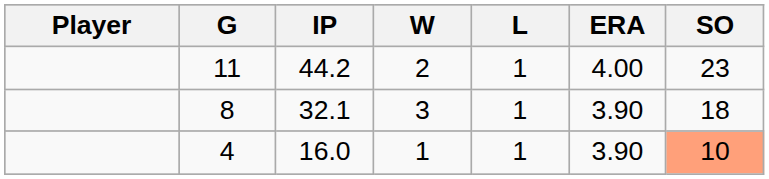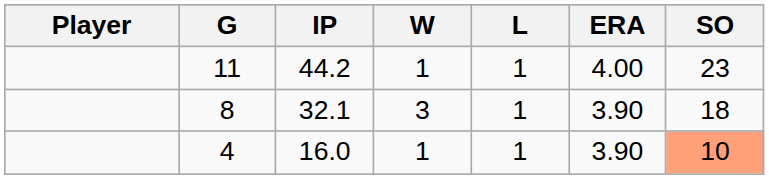11 | W: 2 -> 1
